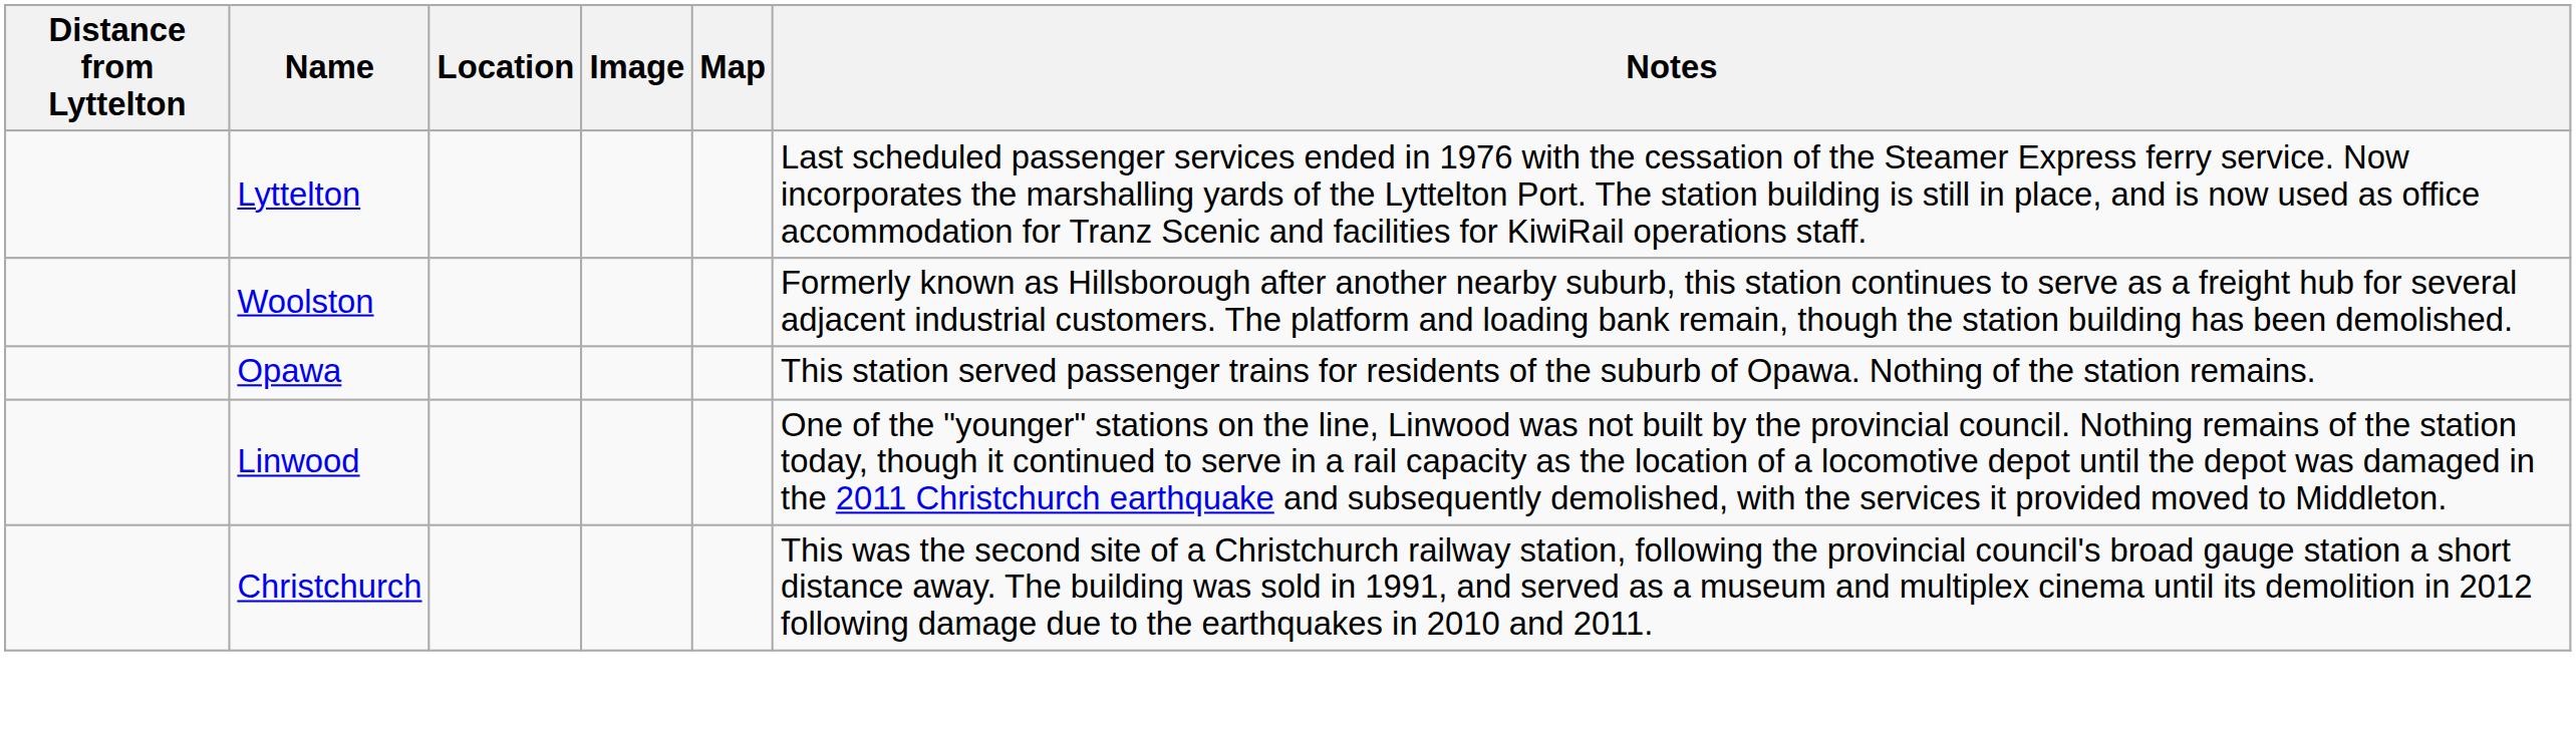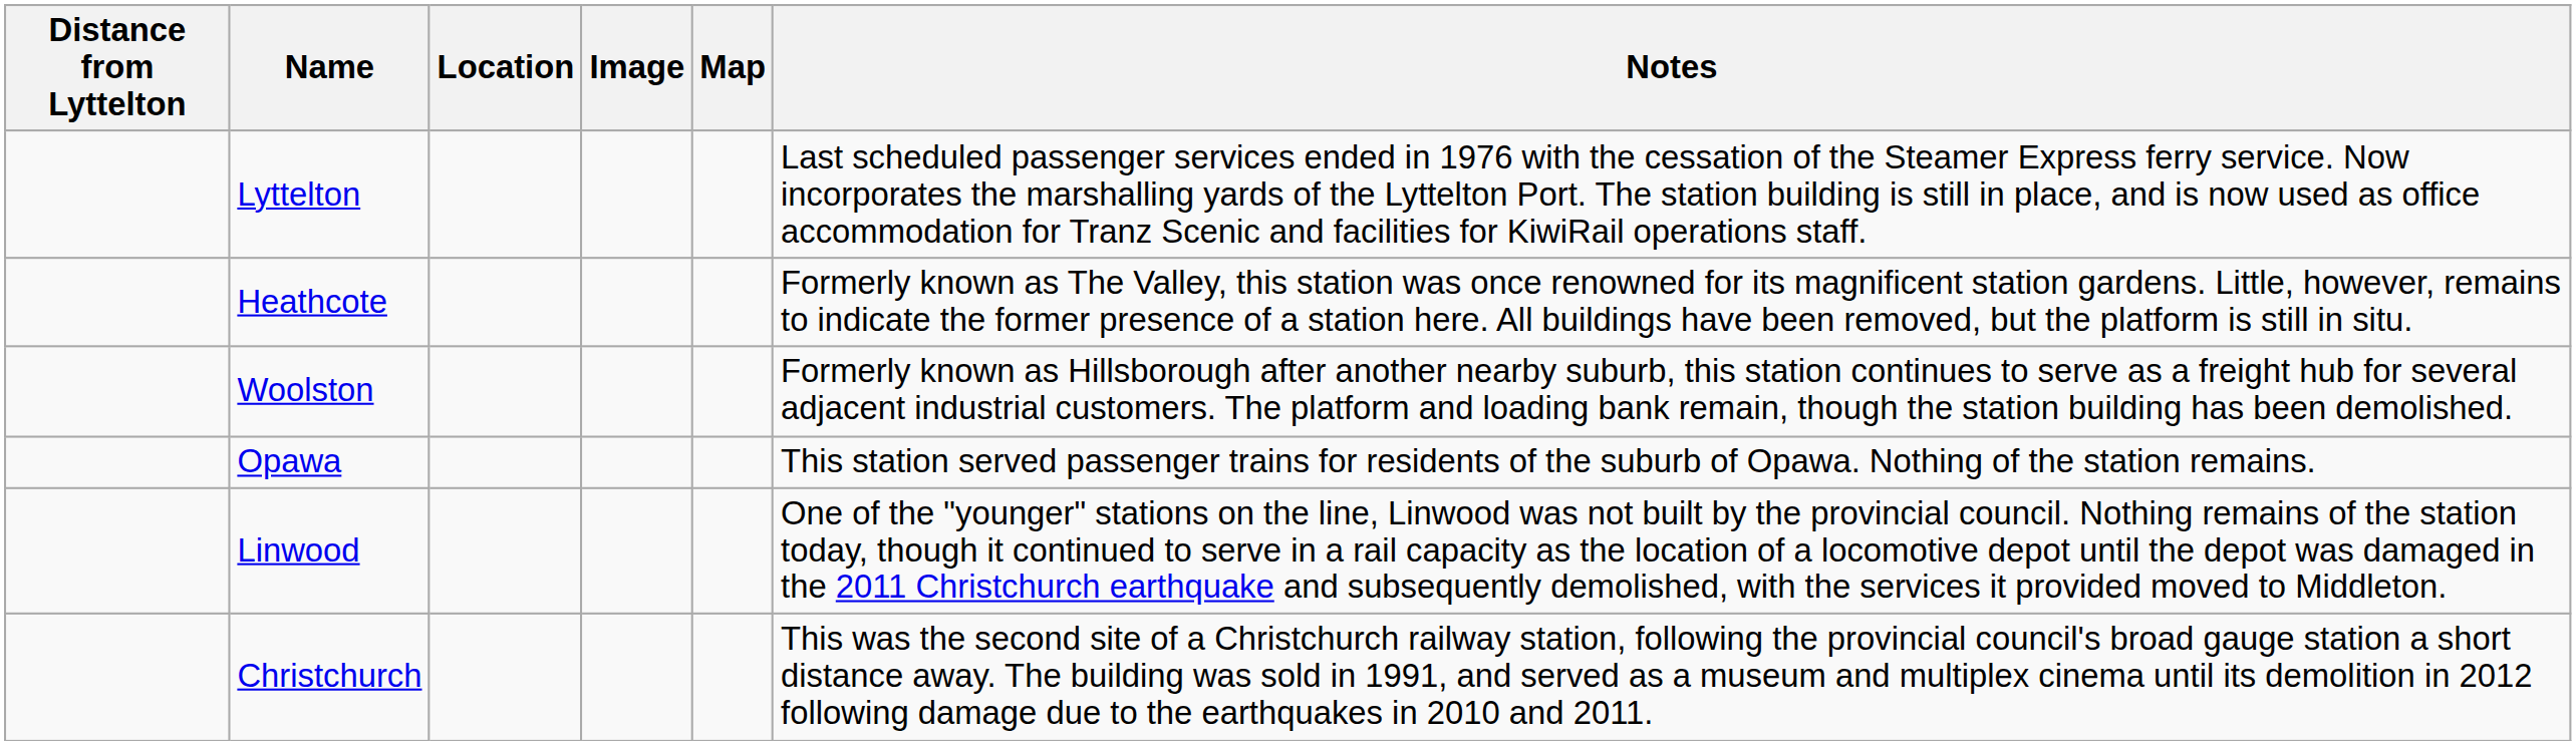+ row: Heathcote | Formerly known as The Valley, this station was once renowned for its magnificent station gardens. Little, however, remains to indicate the former presence of a station here. All buildings have been removed, but the platform is still in situ.
